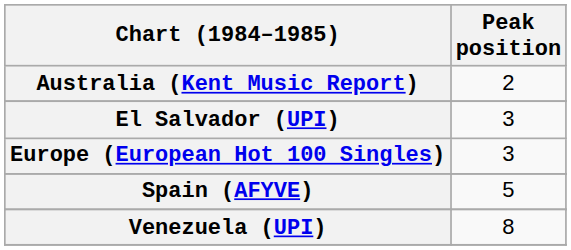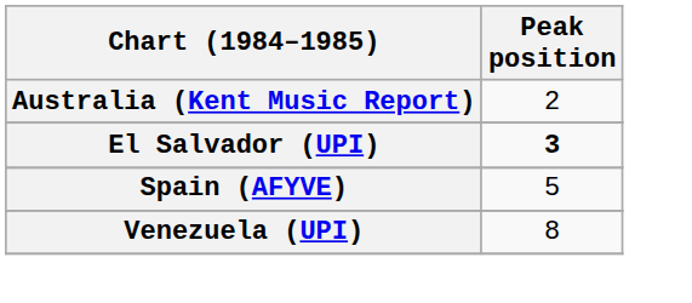El Salvador (UPI) | Peak position: normal -> bold
- row: Europe (European Hot 100 Singles) | 3
